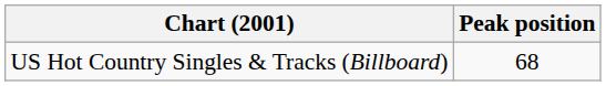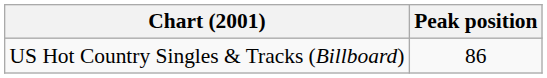US Hot Country Singles & Tracks (Billboard) | Peak position: 68 -> 86
